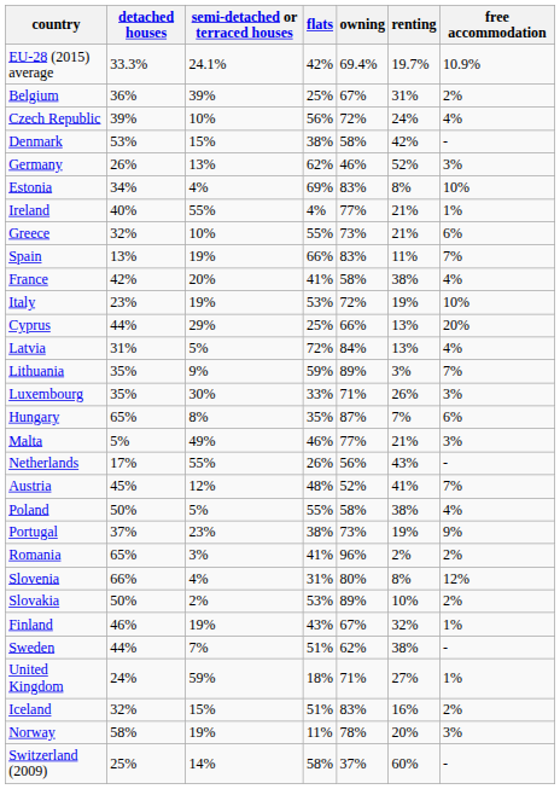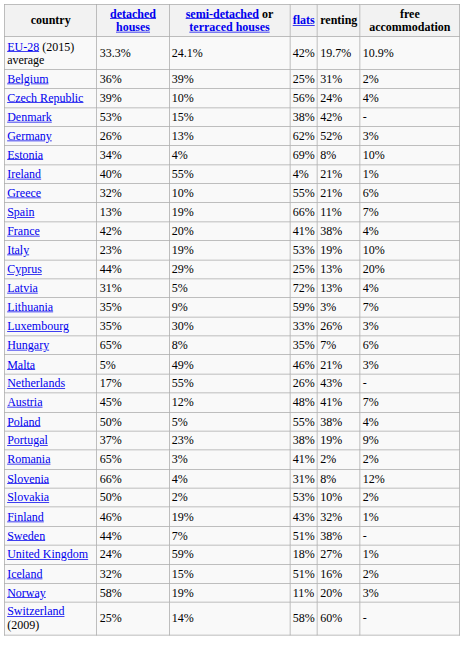- column: owning | 69.4% | 67% | 72% | 58% | 46% | 83% | 77% | 73% | 83% | 58% | 72% | 66% | 84% | 89% | 71% | 87% | 77% | 56% | 52% | 58% | 73% | 96% | 80% | 89% | 67% | 62% | 71% | 83% | 78% | 37%
